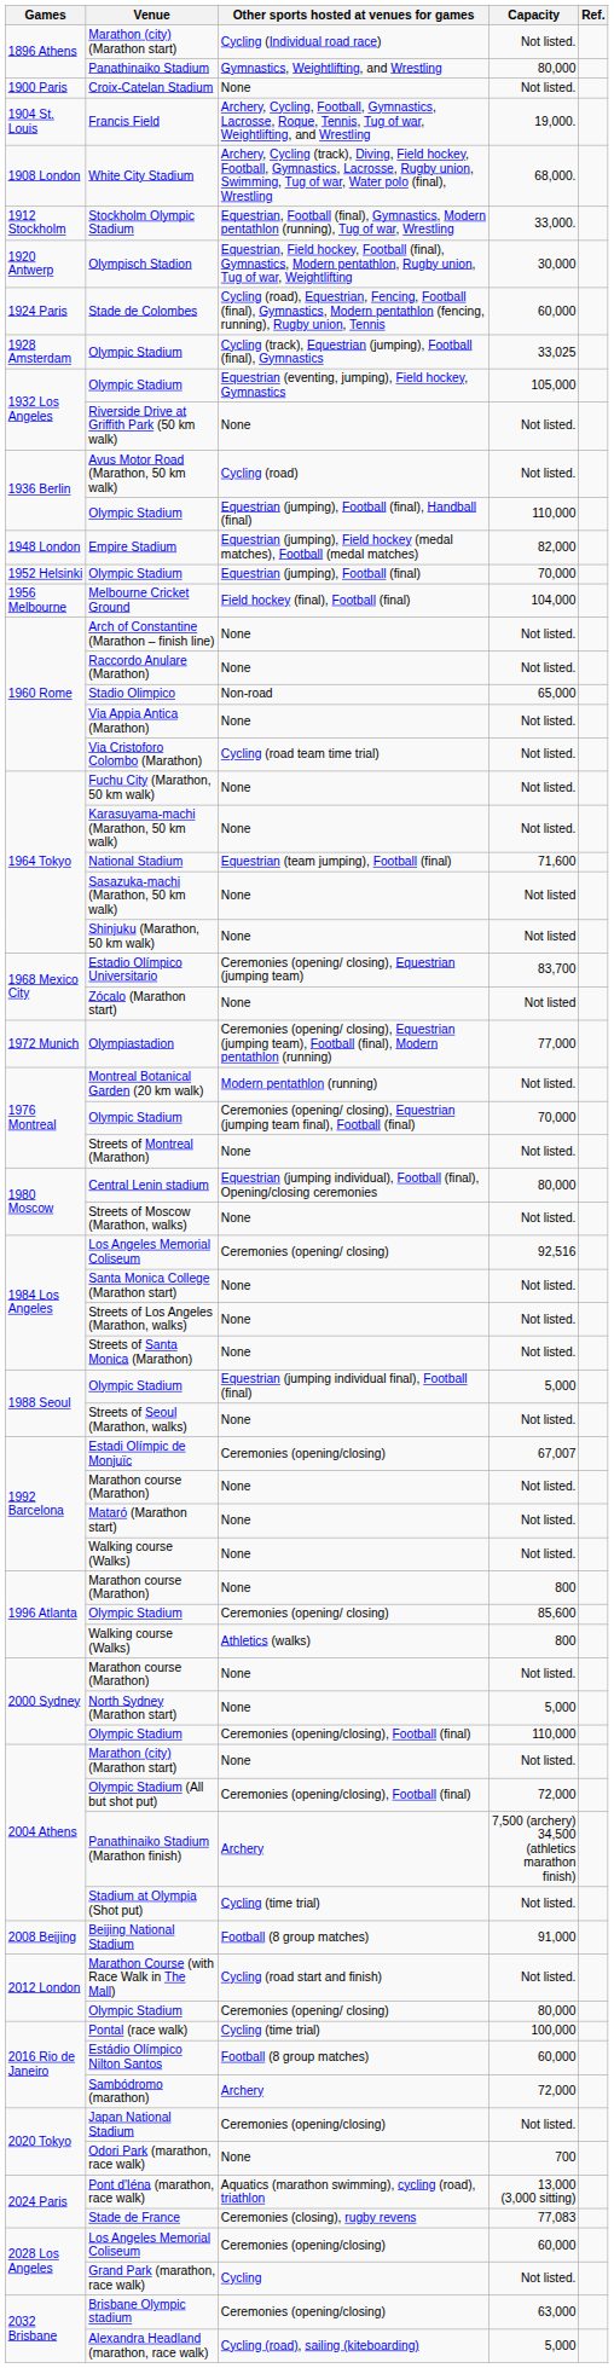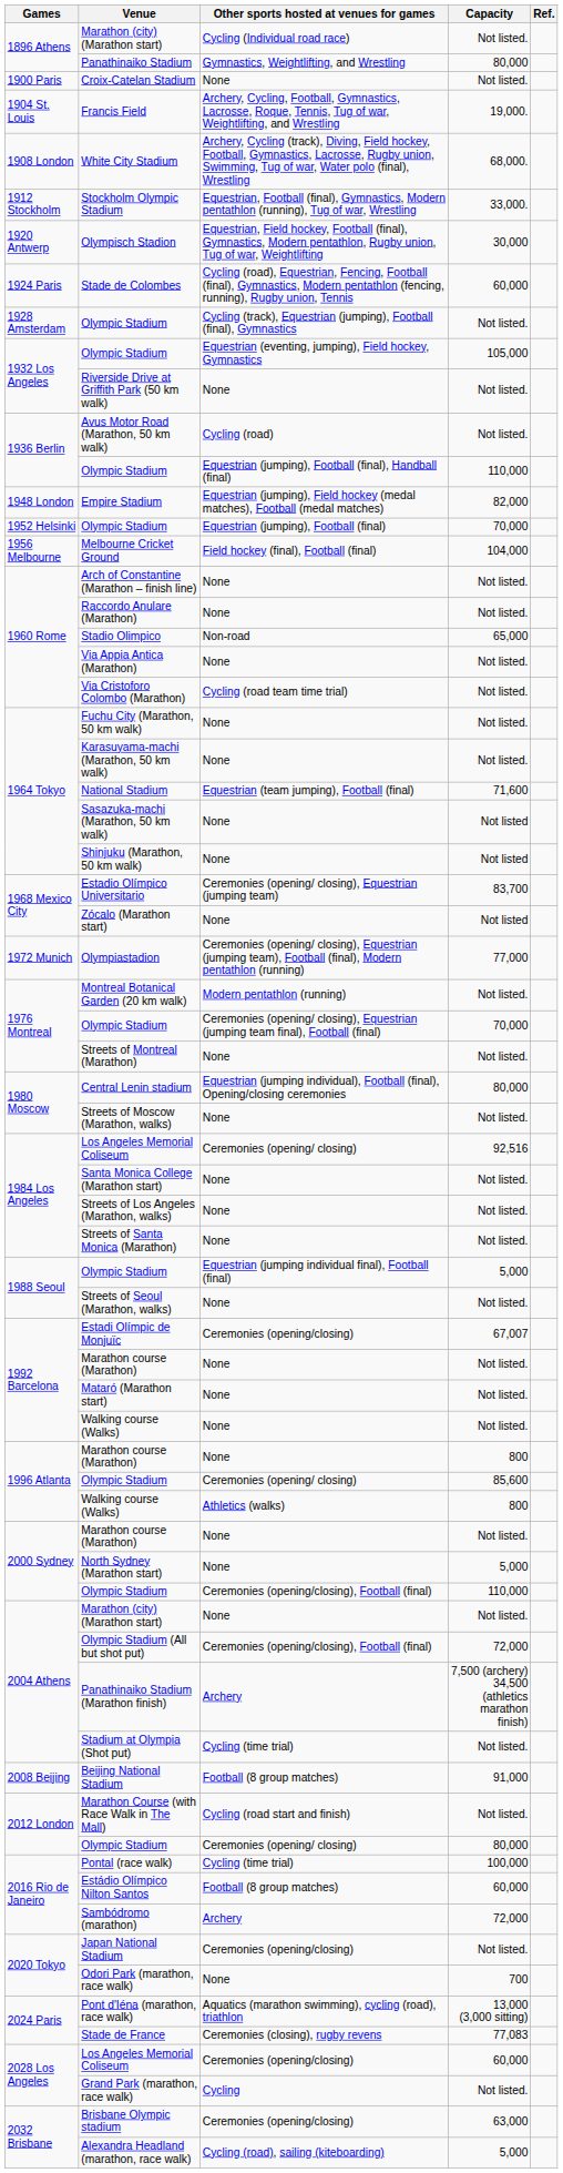1928 Amsterdam / Olympic Stadium | Capacity: 33,025 -> Not listed.
